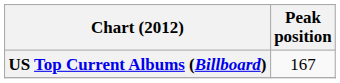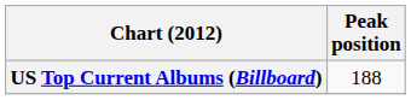US Top Current Albums (Billboard) | Peak position: 167 -> 188
